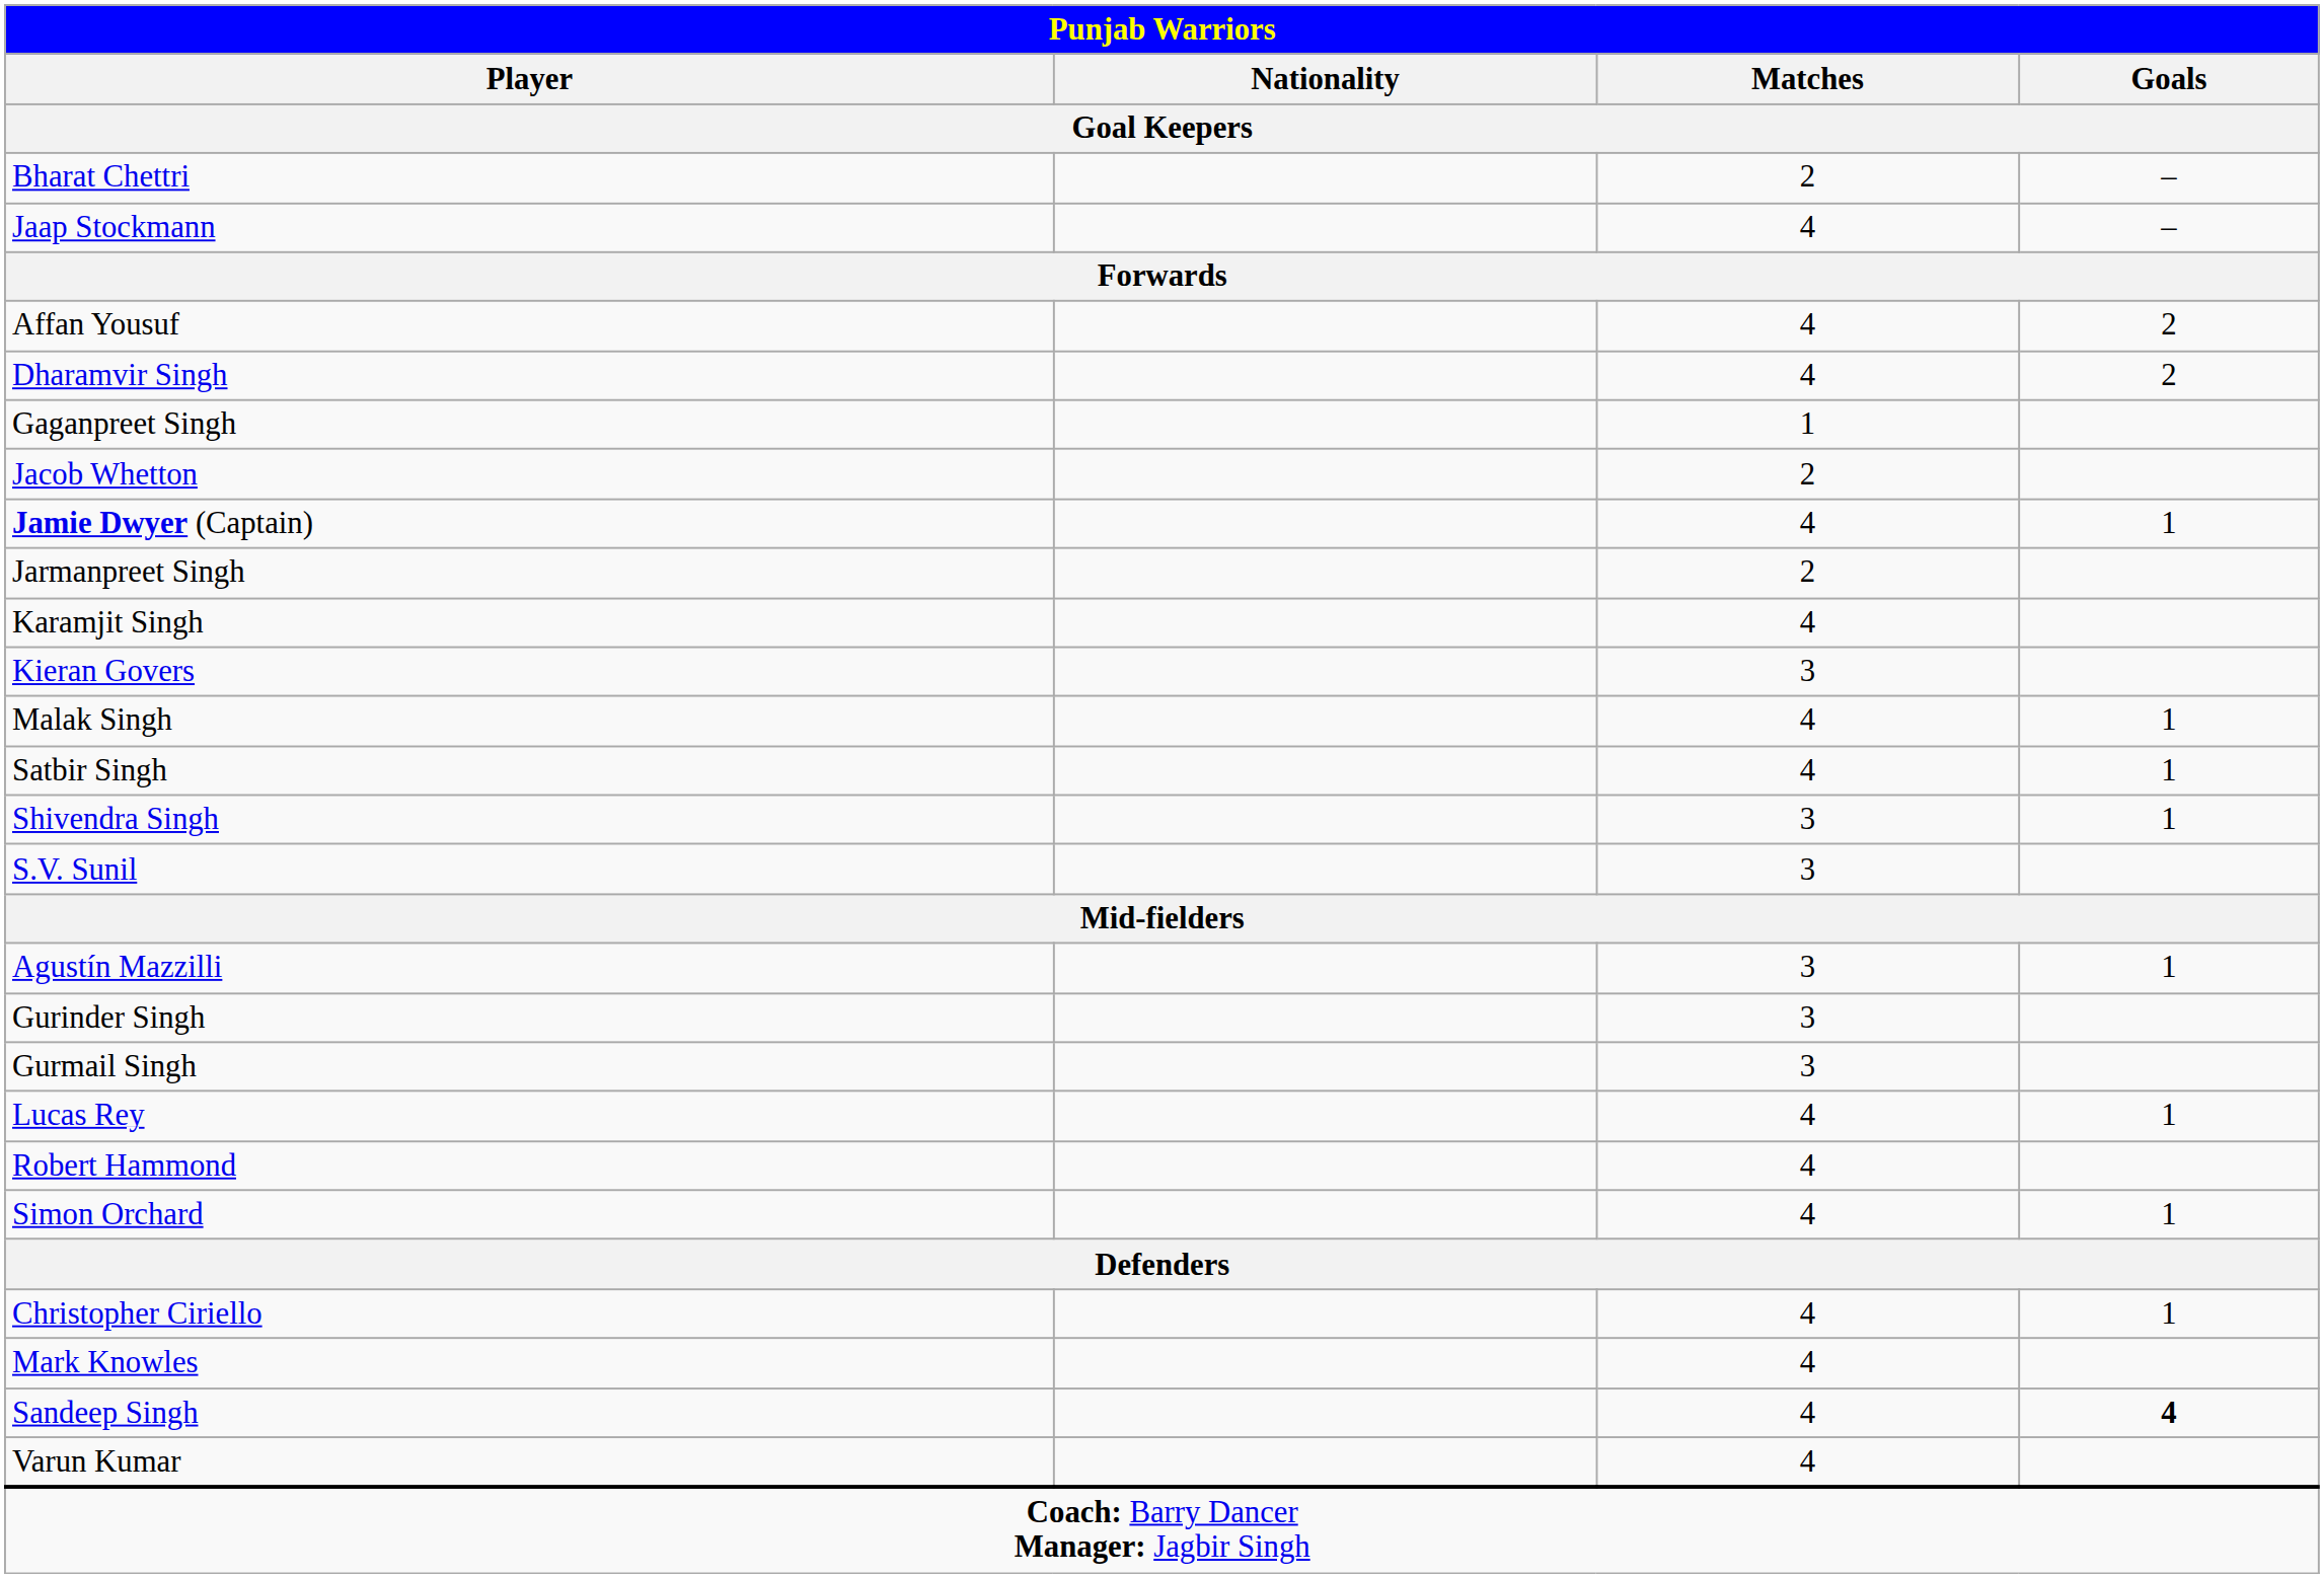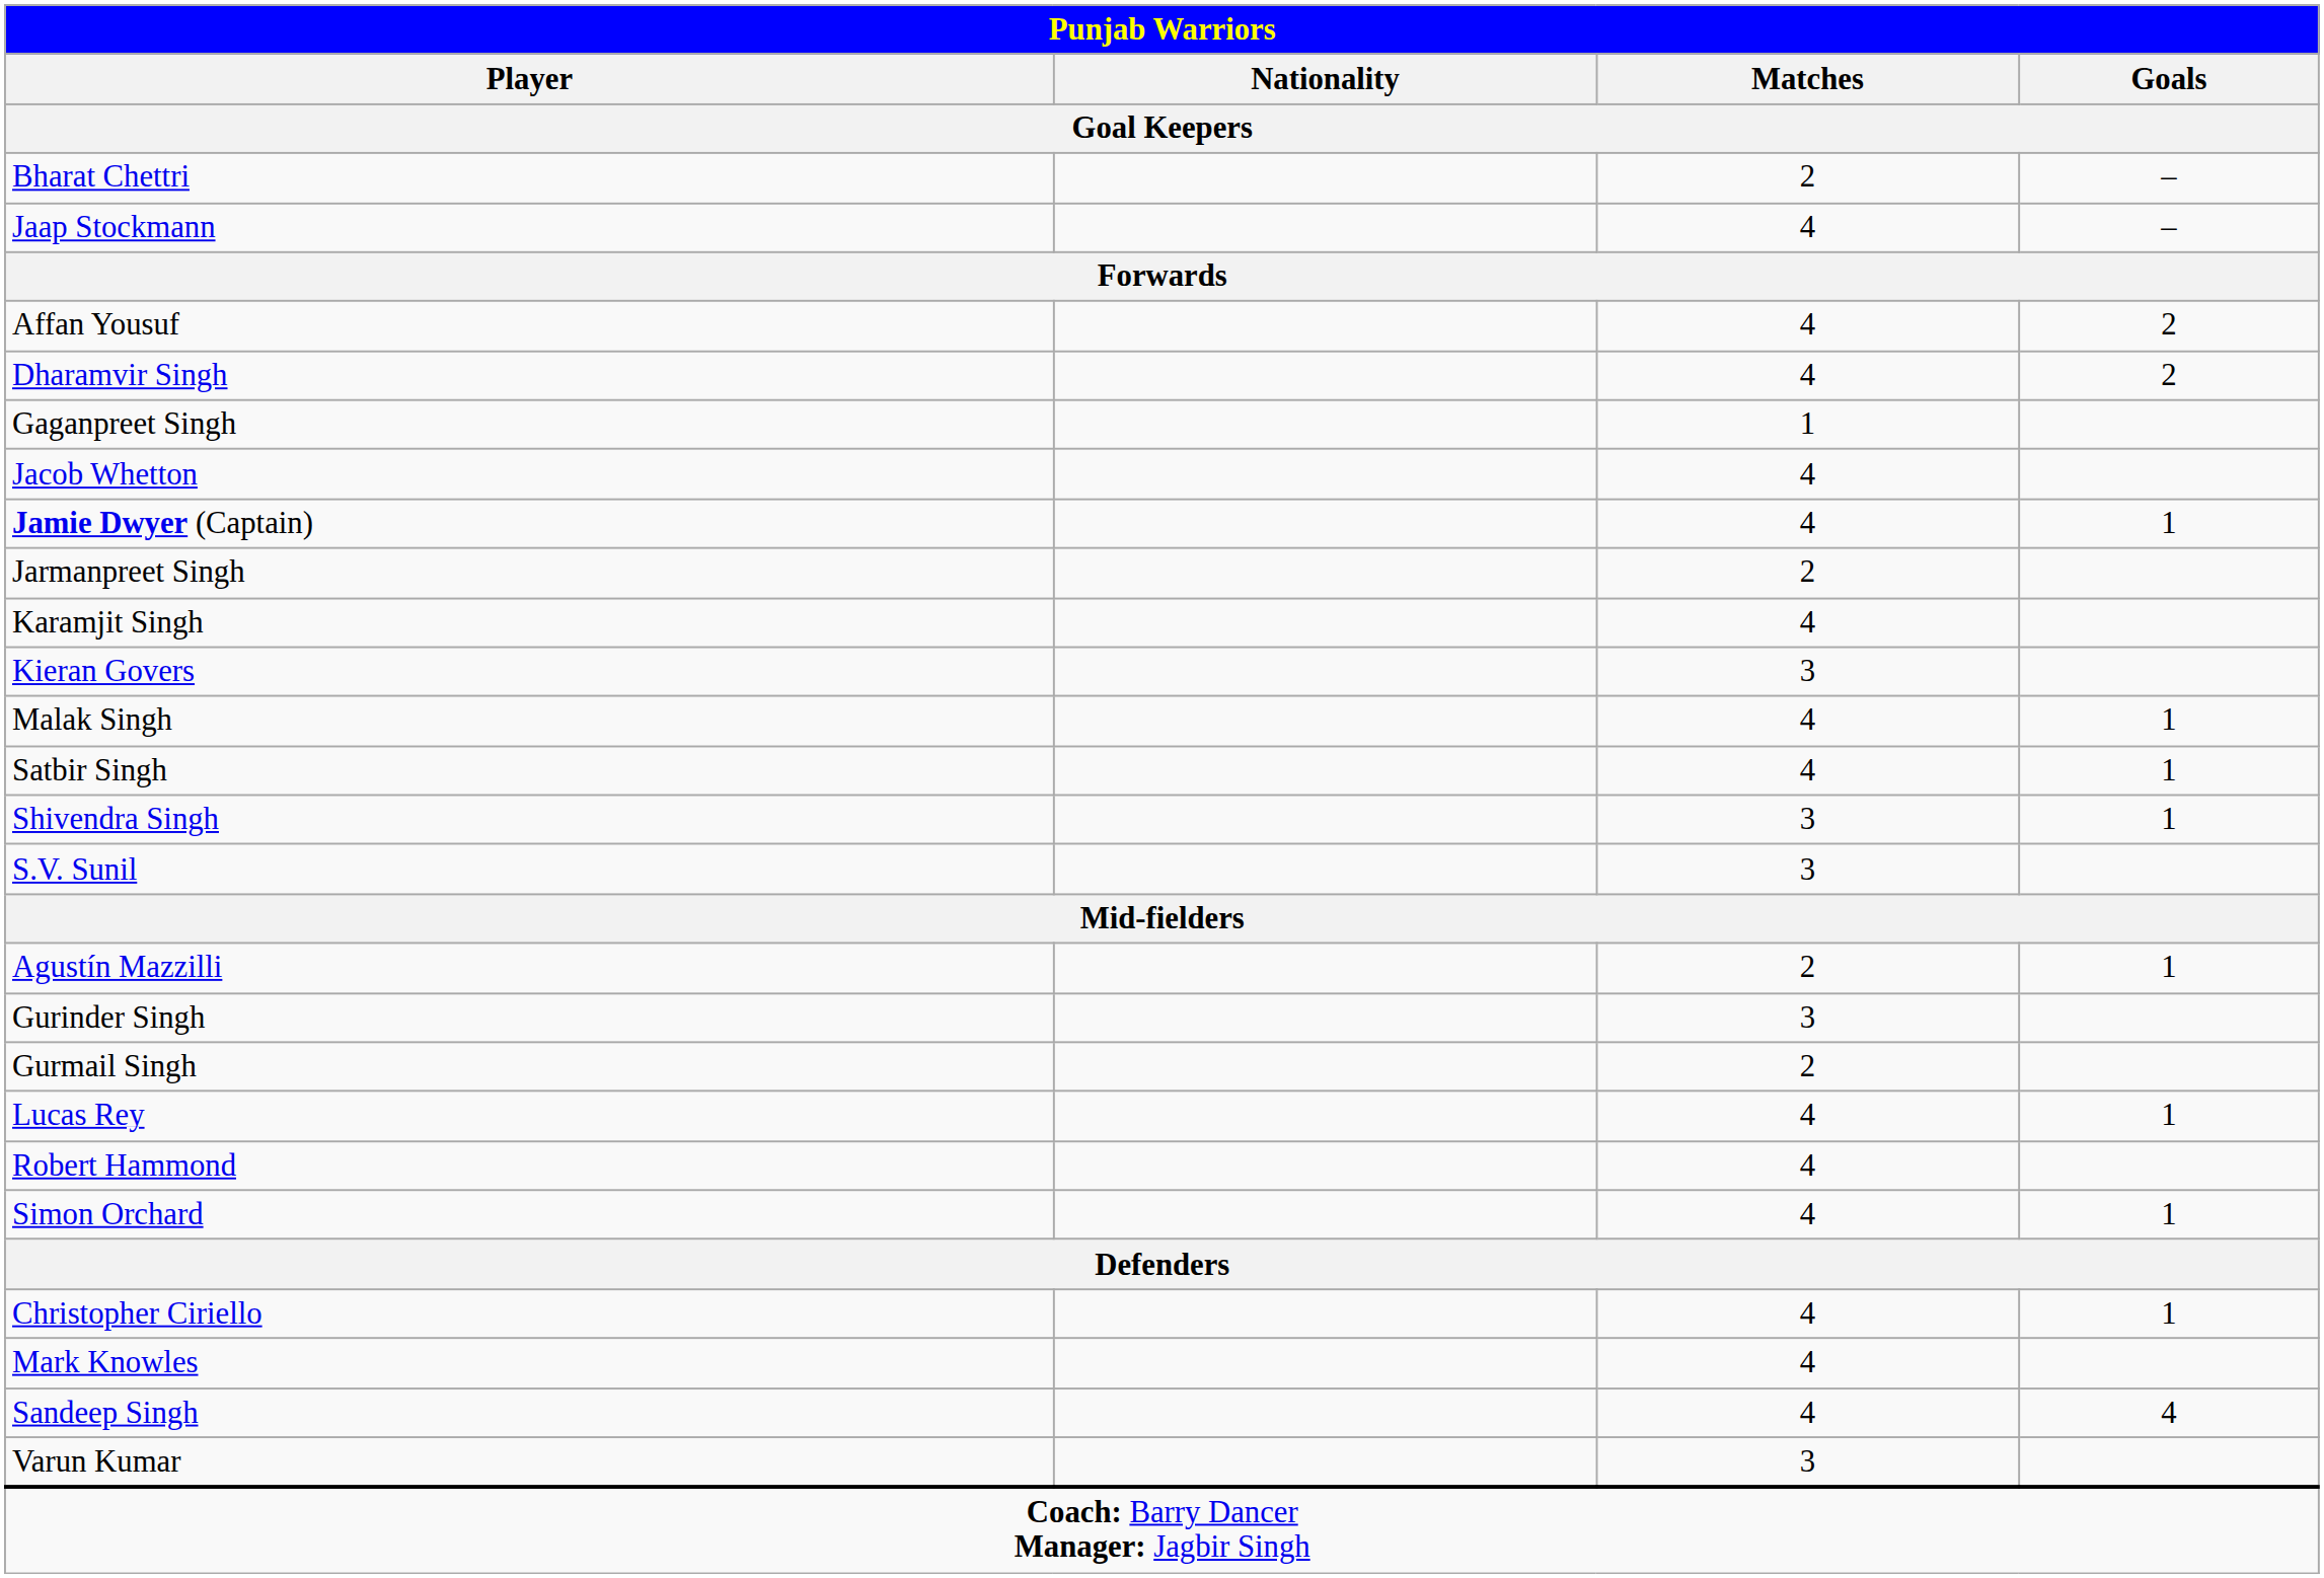Jacob Whetton | Punjab Warriors / Matches / Goal Keepers: 2 -> 4
Agustín Mazzilli | Punjab Warriors / Matches / Goal Keepers: 3 -> 2
Gurmail Singh | Punjab Warriors / Matches / Goal Keepers: 3 -> 2
Sandeep Singh | Punjab Warriors / Goals / Goal Keepers: bold -> normal
Varun Kumar | Punjab Warriors / Matches / Goal Keepers: 4 -> 3
